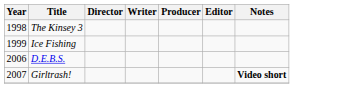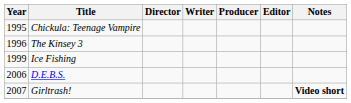+ row: 1995 | Chickula: Teenage Vampire
The Kinsey 3 | Year: 1998 -> 1996
